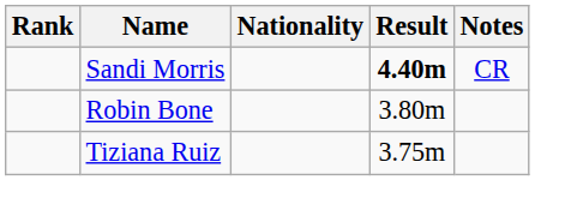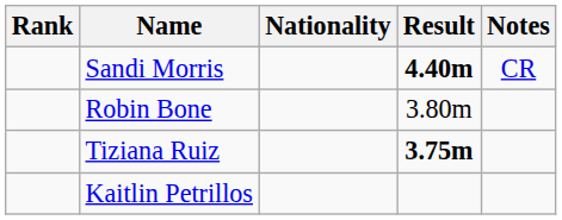Tiziana Ruiz | Result: normal -> bold
+ row: Kaitlin Petrillos
